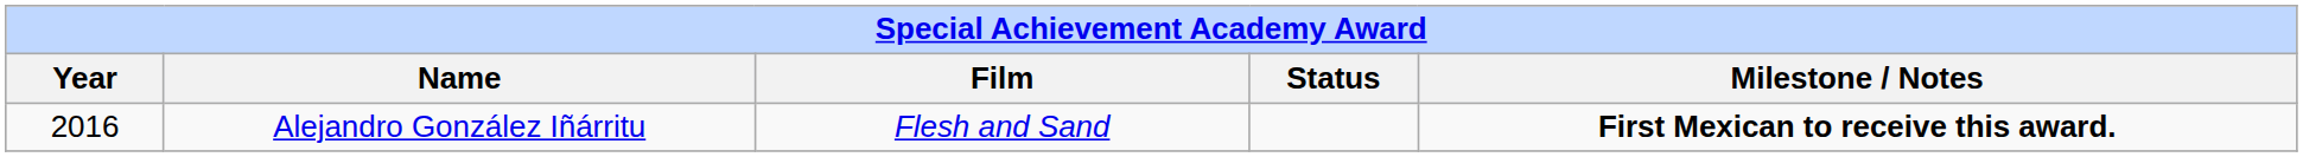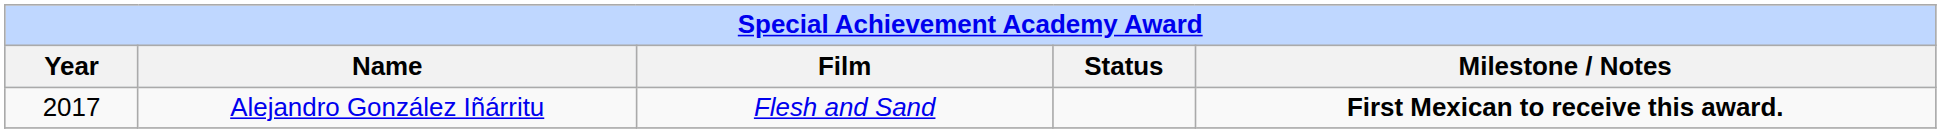Alejandro González Iñárritu | Year: 2016 -> 2017
